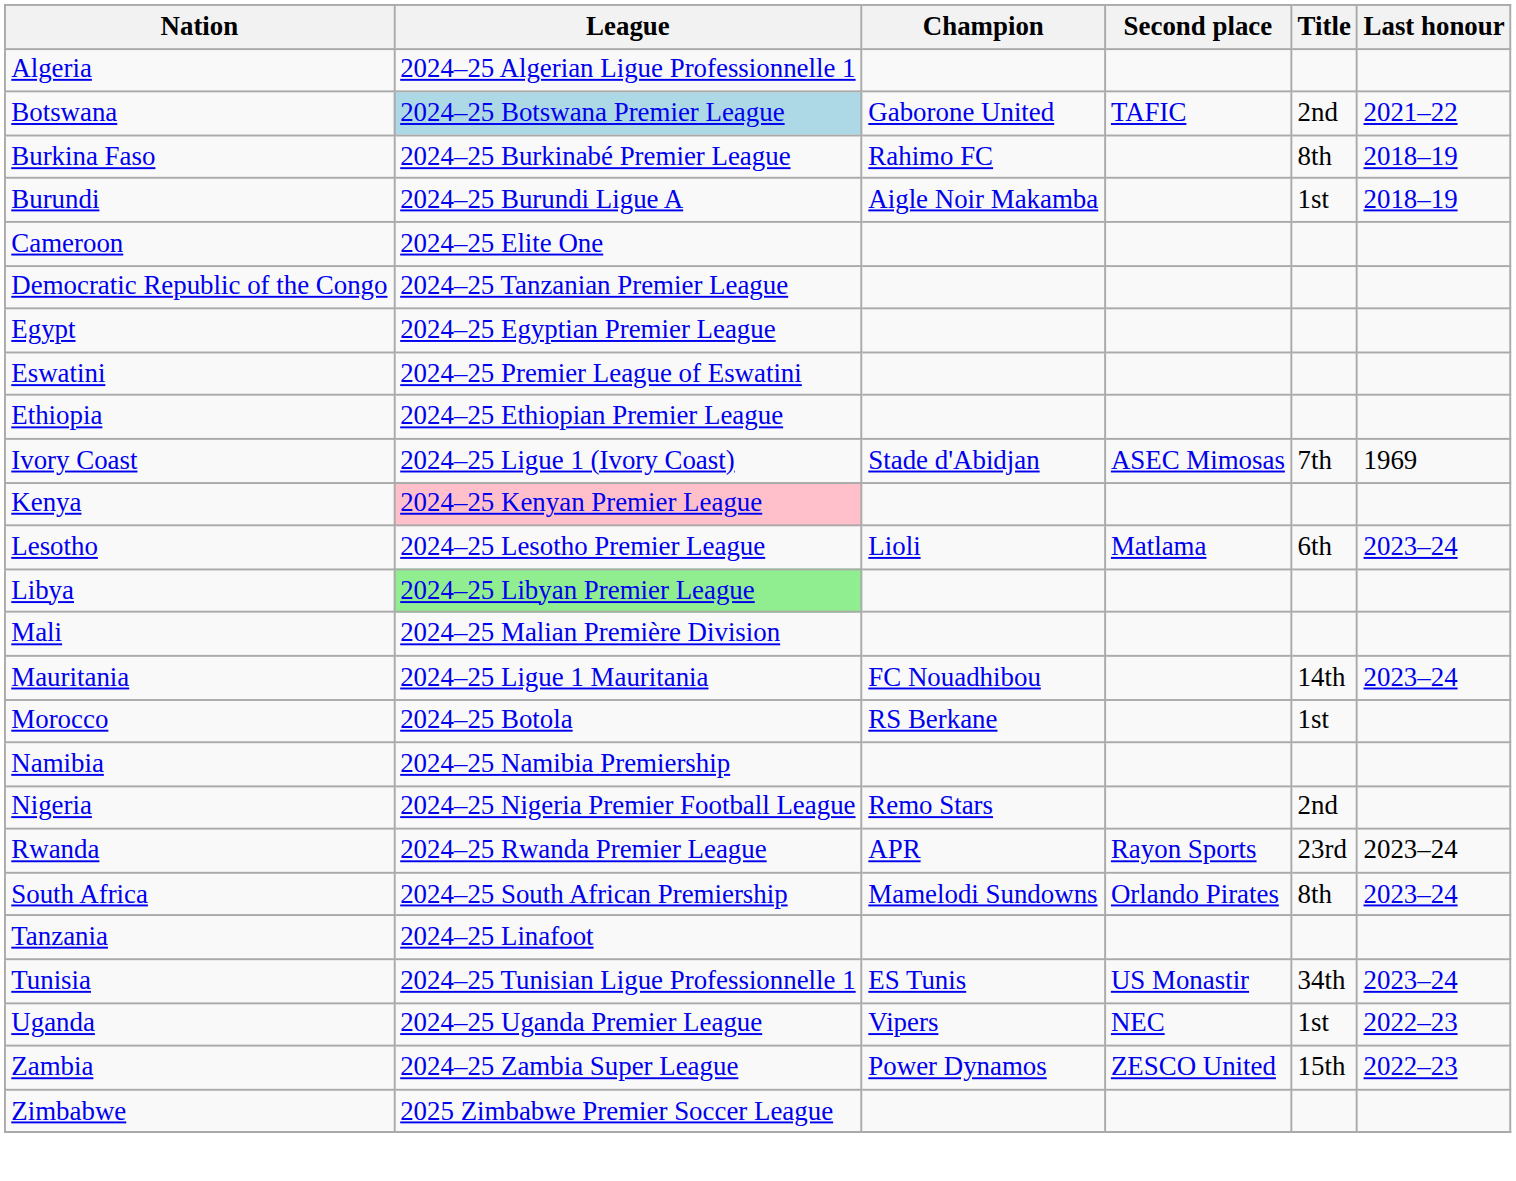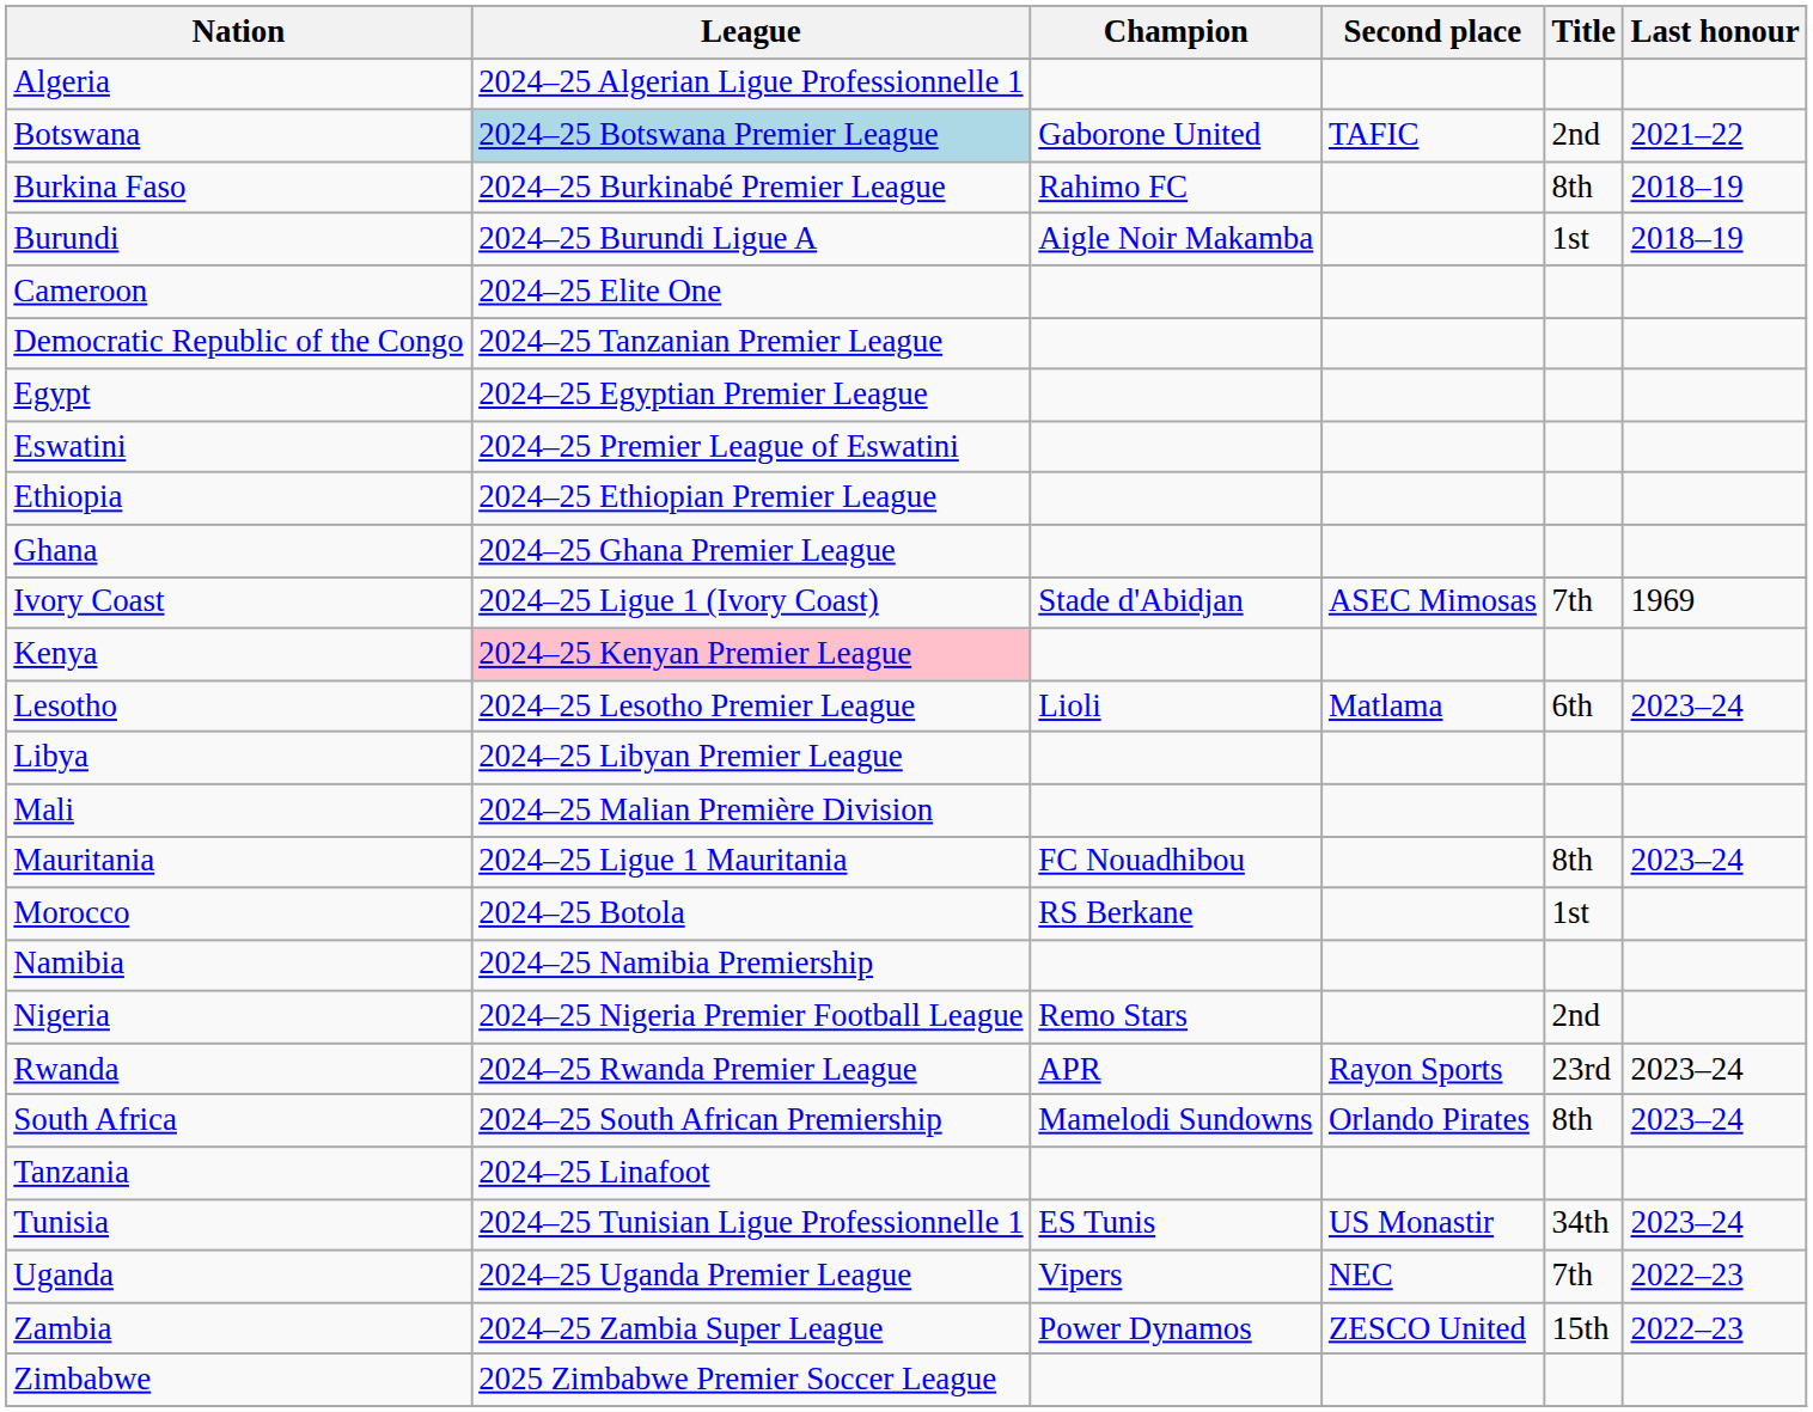+ row: Ghana | 2024–25 Ghana Premier League
Libya | League: lightgreen background -> no background
Mauritania | Title: 14th -> 8th
Uganda | Title: 1st -> 7th
